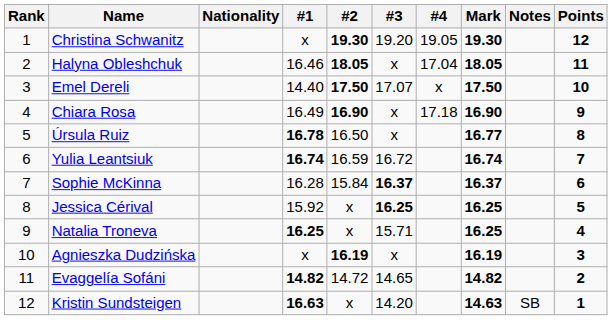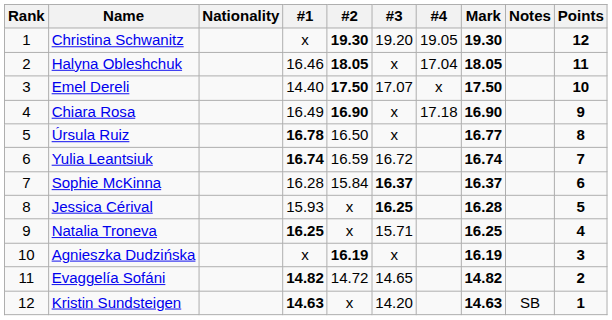Jessica Cérival | #1: 15.92 -> 15.93
Jessica Cérival | Mark: 16.25 -> 16.28
Kristin Sundsteigen | #1: 16.63 -> 14.63
